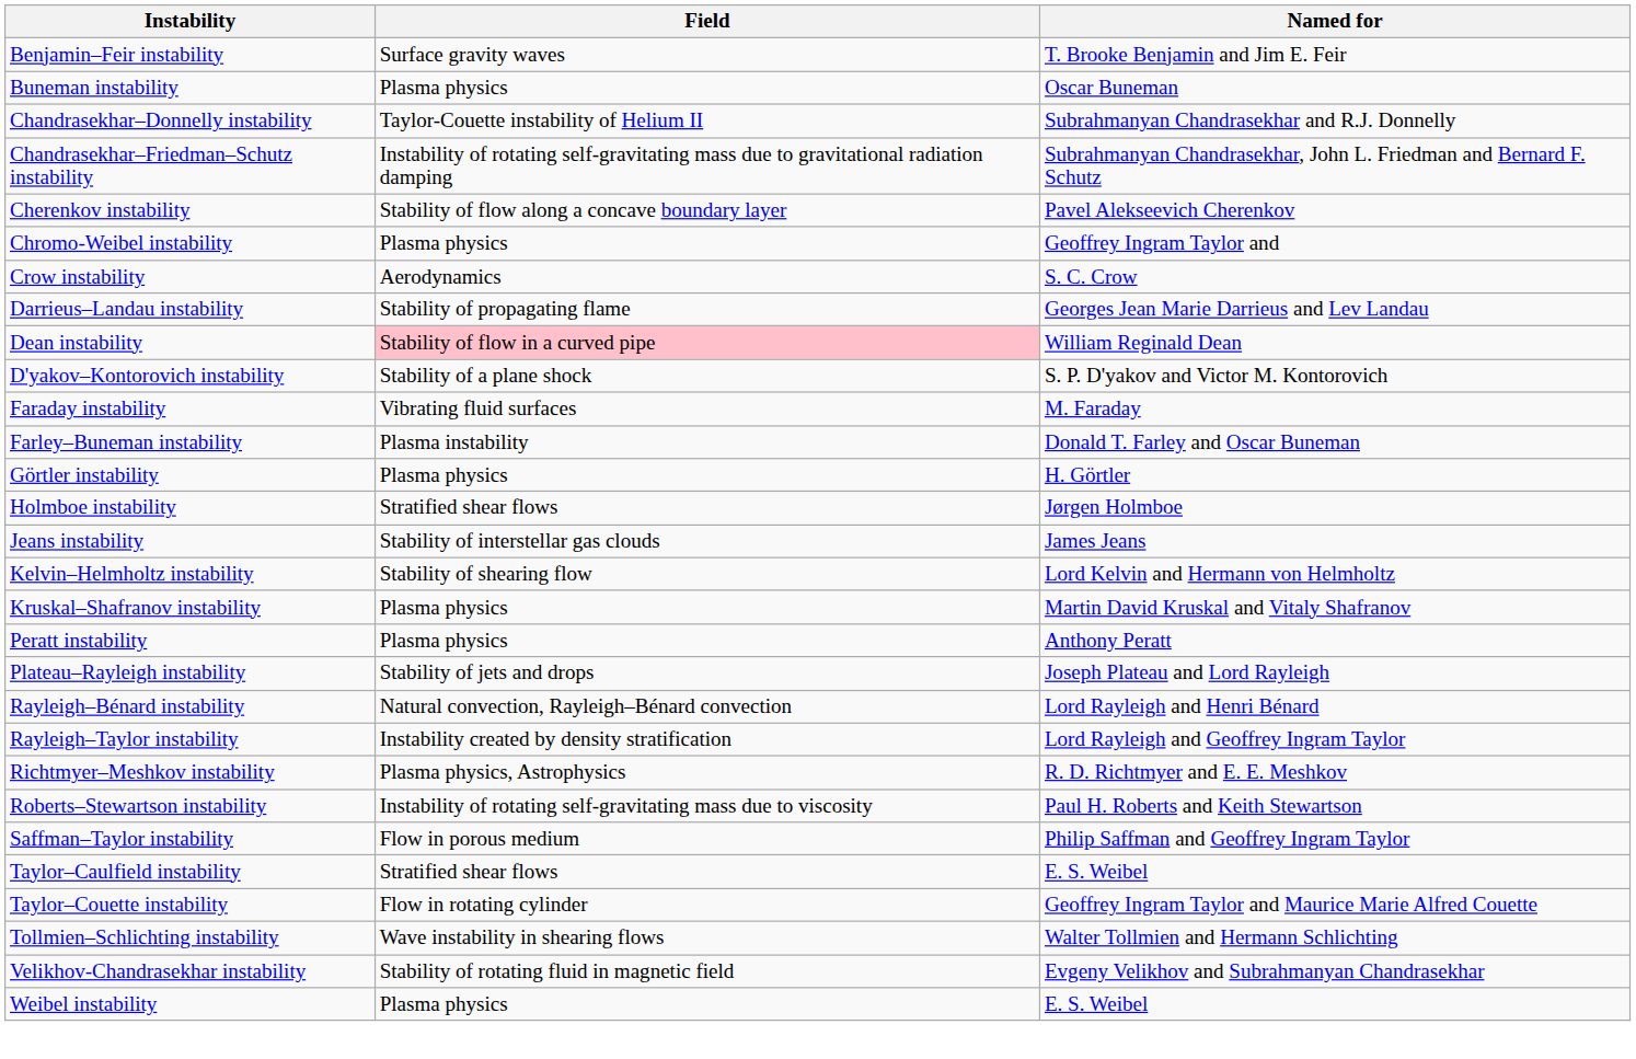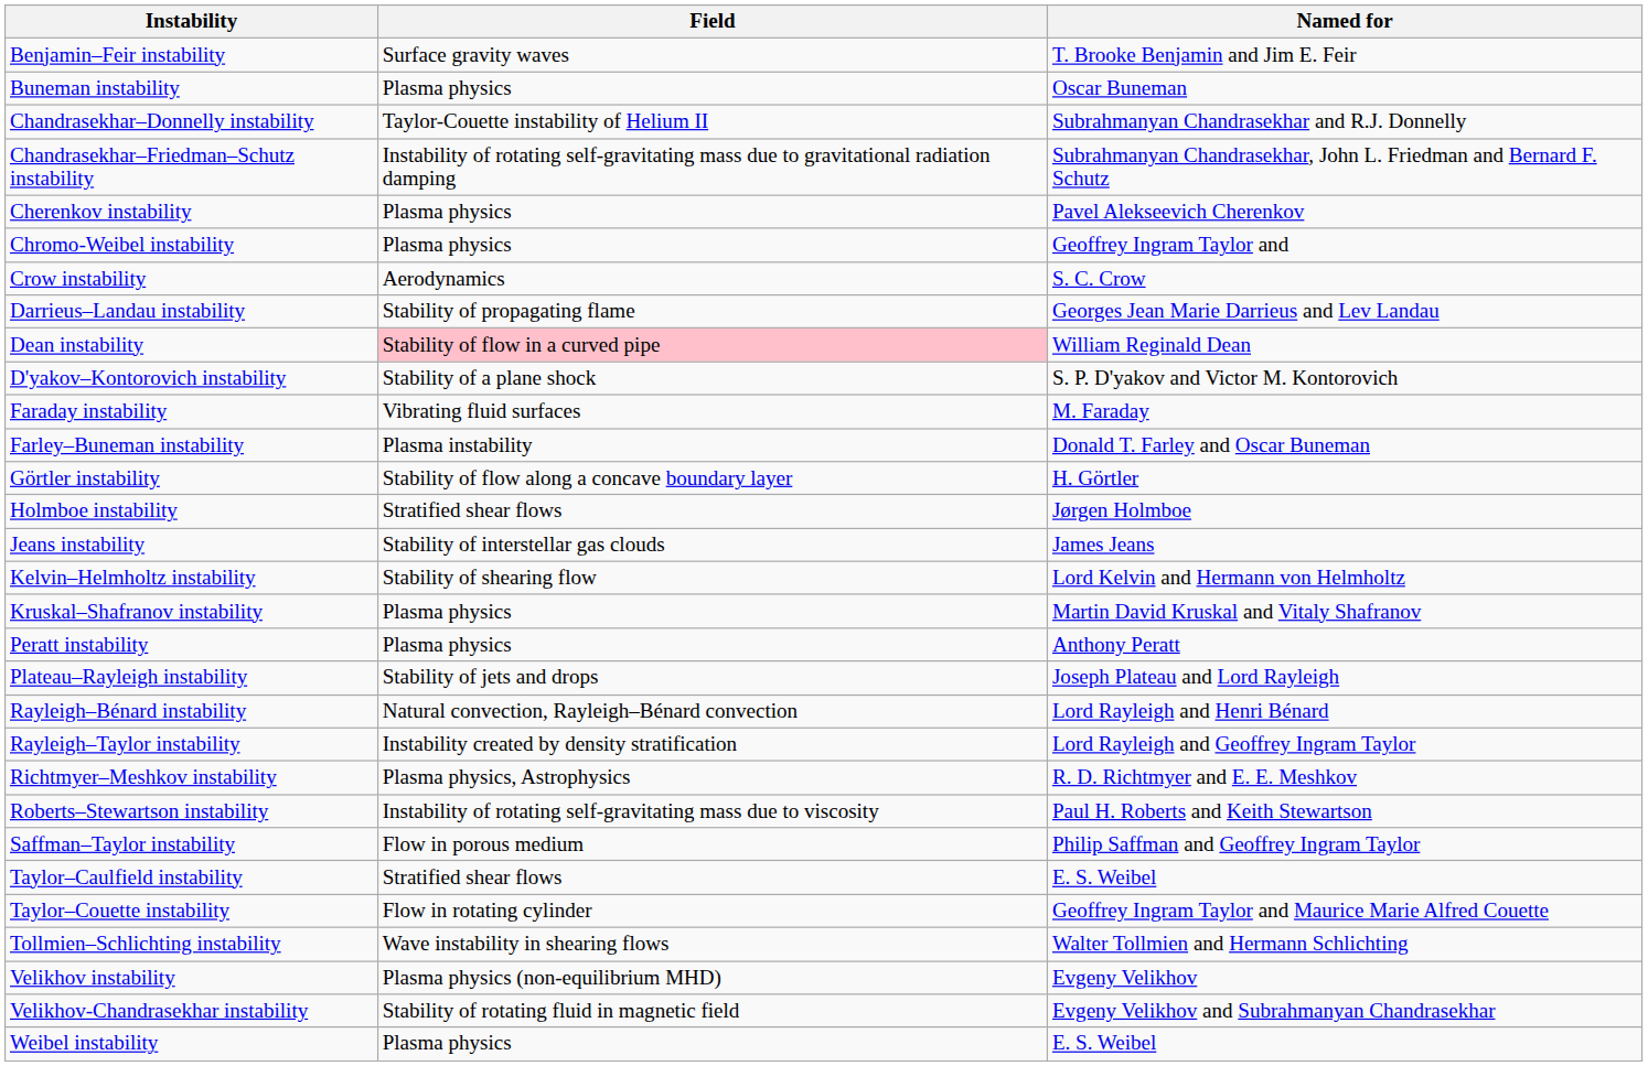Cherenkov instability | Field: Stability of flow along a concave boundary layer -> Plasma physics
Görtler instability | Field: Plasma physics -> Stability of flow along a concave boundary layer
+ row: Velikhov instability | Plasma physics (non-equilibrium MHD) | Evgeny Velikhov
